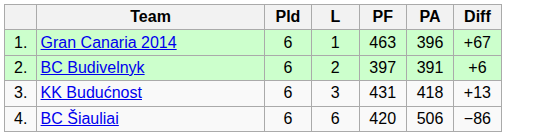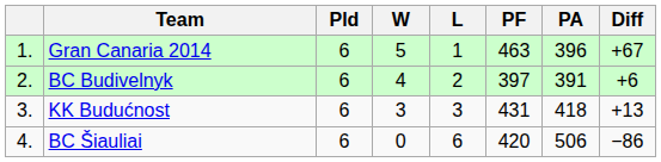+ column: W | 5 | 4 | 3 | 0
